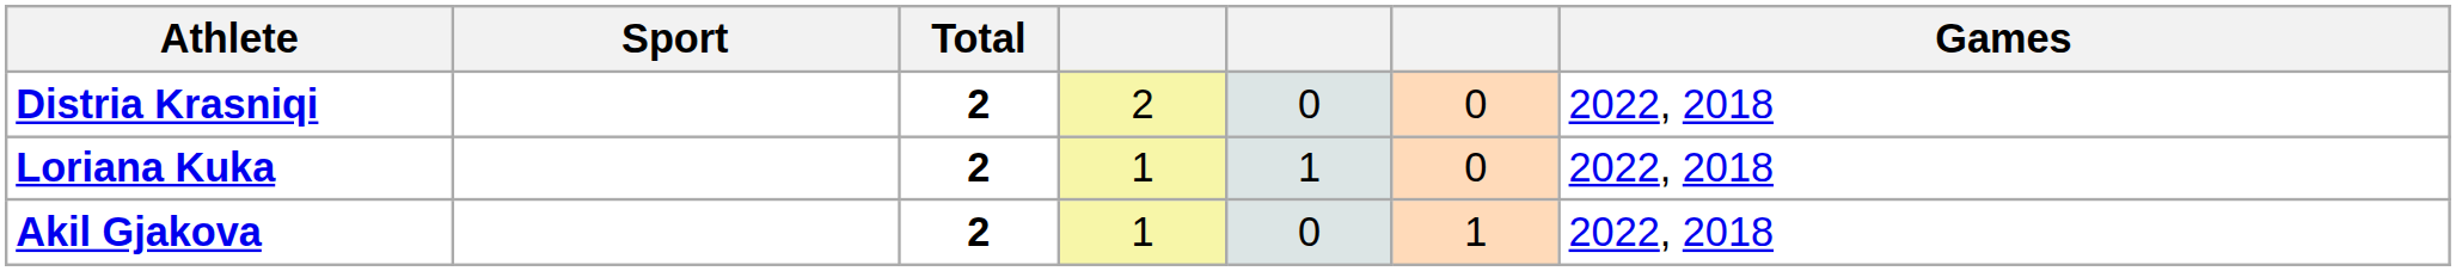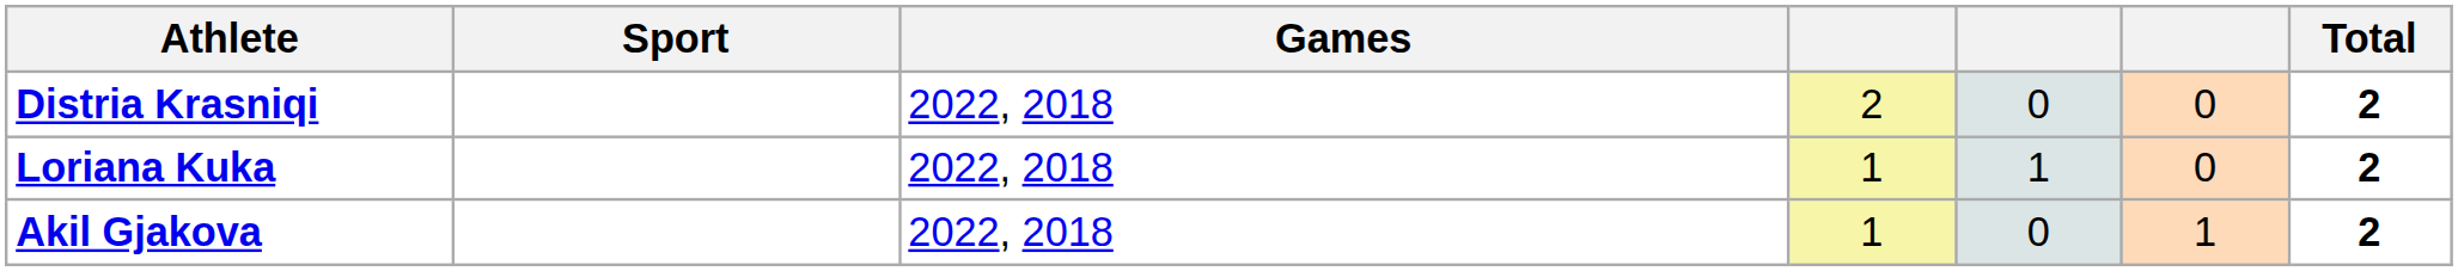columns swapped: Games <-> Total
